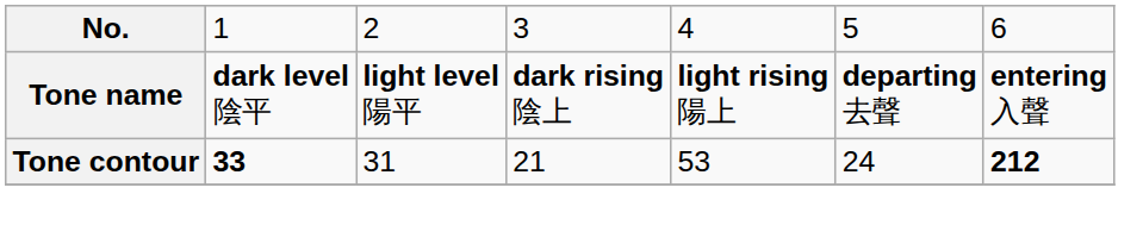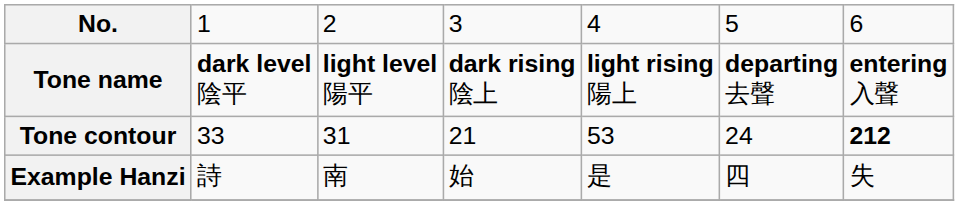Tone contour | column 2: bold -> normal
+ row: Example Hanzi | 詩 | 南 | 始 | 是 | 四 | 失
